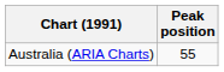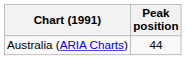Australia (ARIA Charts) | Peak position: 55 -> 44
